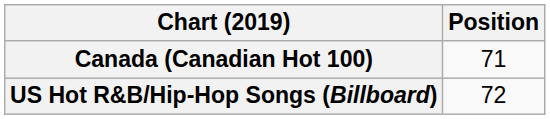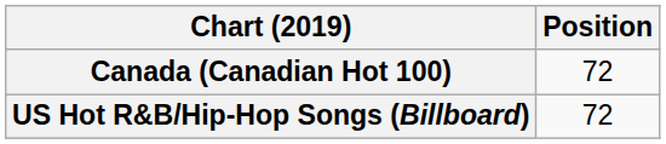Canada (Canadian Hot 100) | Position: 71 -> 72
